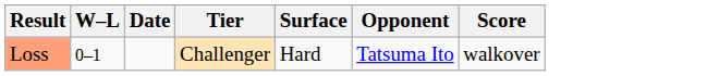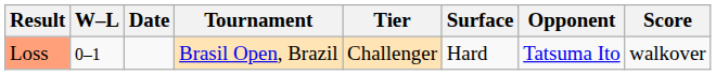+ column: Tournament | Brasil Open, Brazil
